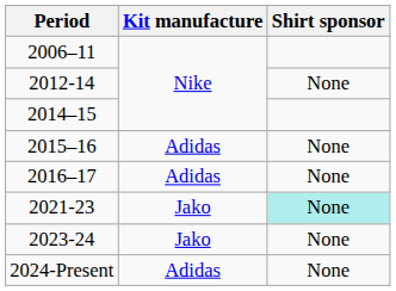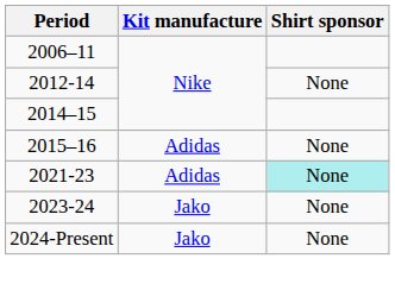- row: 2016–17 | Adidas | None
2021-23 | Kit manufacture: Jako -> Adidas
2024-Present | Kit manufacture: Adidas -> Jako
